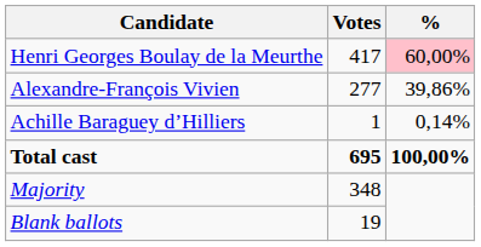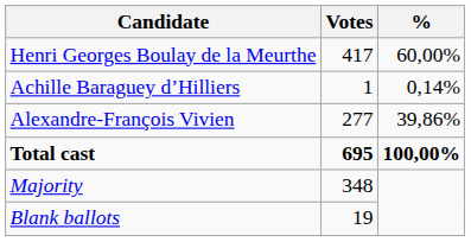Henri Georges Boulay de la Meurthe | %: pink background -> no background
rows swapped: Achille Baraguey d’Hilliers <-> Alexandre-François Vivien
